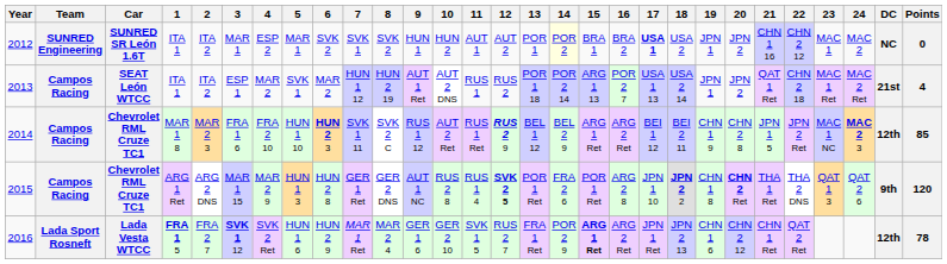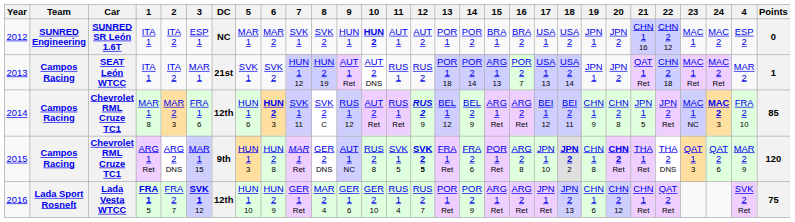columns swapped: 4 <-> DC
2012 | 3: MAR 1 -> ESP 1
2012 | 6: SVK 2 -> MAR 2
2012 | 10: normal -> bold
2012 | 14: lightyellow background -> no background
2012 | 17: bold -> normal
2013 | 3: ESP 1 -> MAR 1
2013 | 6: MAR 2 -> SVK 2
2013 | Points: 4 -> 1
2014 | 5: HUN 1 10 -> HUN 1 6
2015 | 7: GER 1 Ret -> MAR 1 Ret
2015 | 11: RUS 1 4 -> SVK 1 5
2015 | 13: POR 1 Ret -> FRA 1 Ret
2016 | 5: HUN 1 6 -> HUN 1 10
2016 | 7: MAR 1 Ret -> GER 1 Ret
2016 | 11: SVK 1 5 -> RUS 1 4
2016 | 13: FRA 1 Ret -> POR 1 Ret
2016 | 15: bold -> normal
2016 | Points: 78 -> 75
